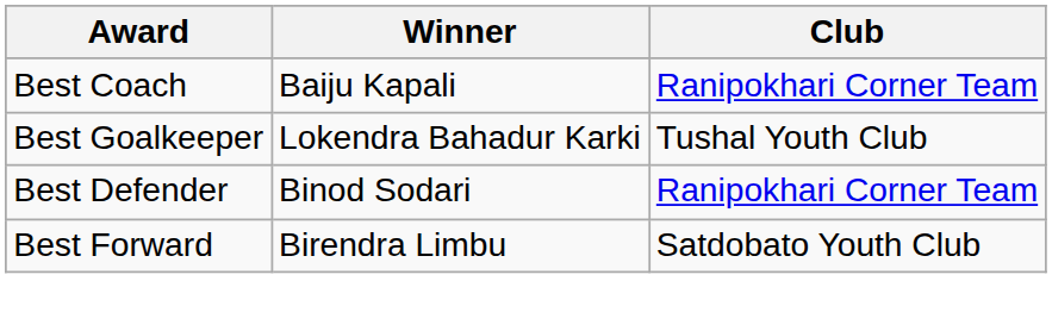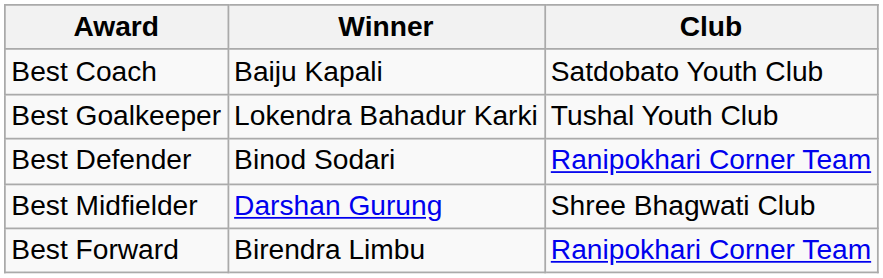Best Coach | Club: Ranipokhari Corner Team -> Satdobato Youth Club
+ row: Best Midfielder | Darshan Gurung | Shree Bhagwati Club
Best Forward | Club: Satdobato Youth Club -> Ranipokhari Corner Team
